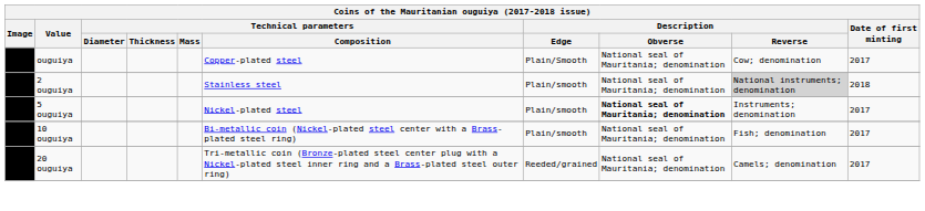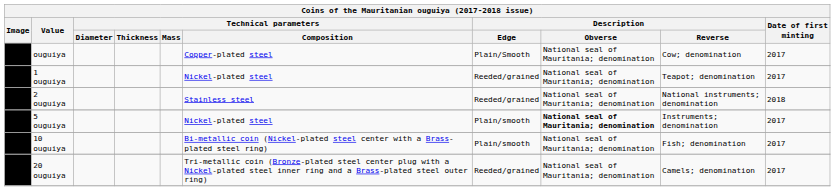+ row: 1 ouguiya | Nickel-plated steel | Reeded/grained | National seal of Mauritania; denomination | Teapot; denomination | 2017
2 ouguiya | Description / Edge: Plain/smooth -> Reeded/grained
2 ouguiya | Description / Reverse: lightgrey background -> no background
